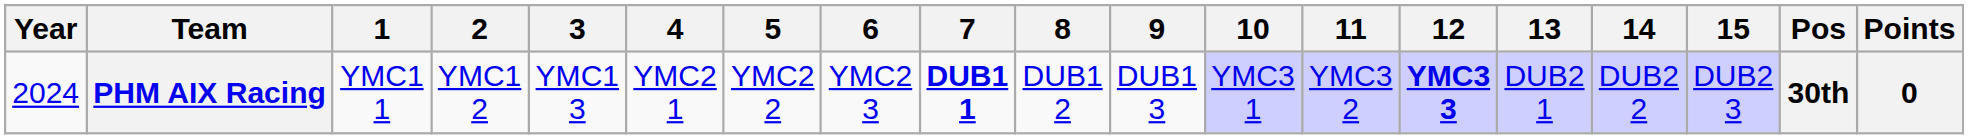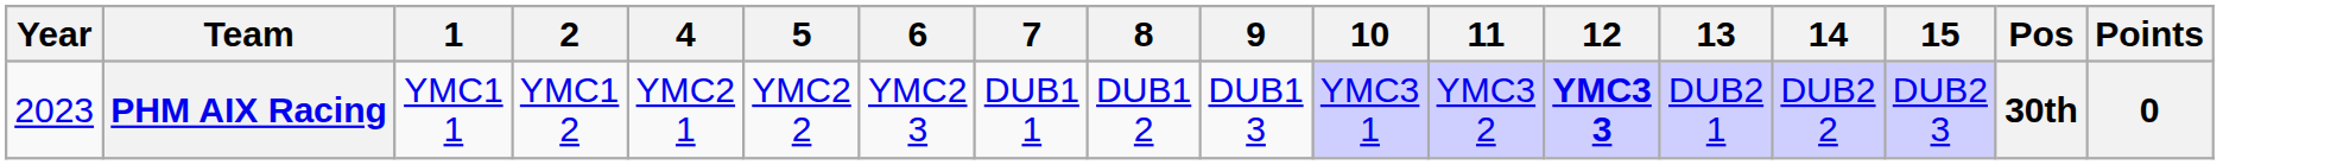- column: 3 | YMC1 3
PHM AIX Racing | Year: 2024 -> 2023
PHM AIX Racing | 7: bold -> normal
